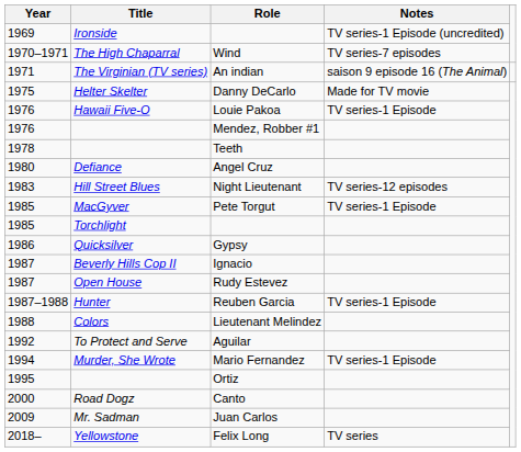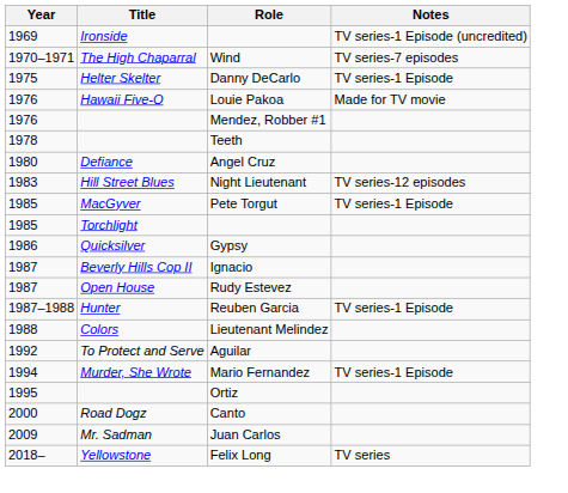- row: 1971 | The Virginian (TV series) | An indian | saison 9 episode 16 (The Animal)
Danny DeCarlo | Notes: Made for TV movie -> TV series-1 Episode
Louie Pakoa | Notes: TV series-1 Episode -> Made for TV movie
